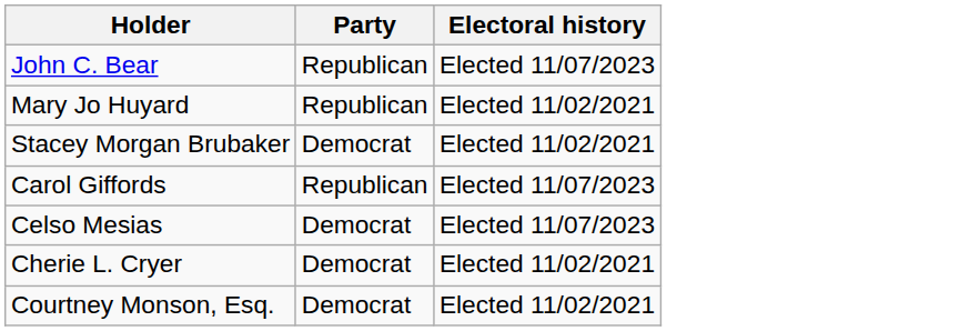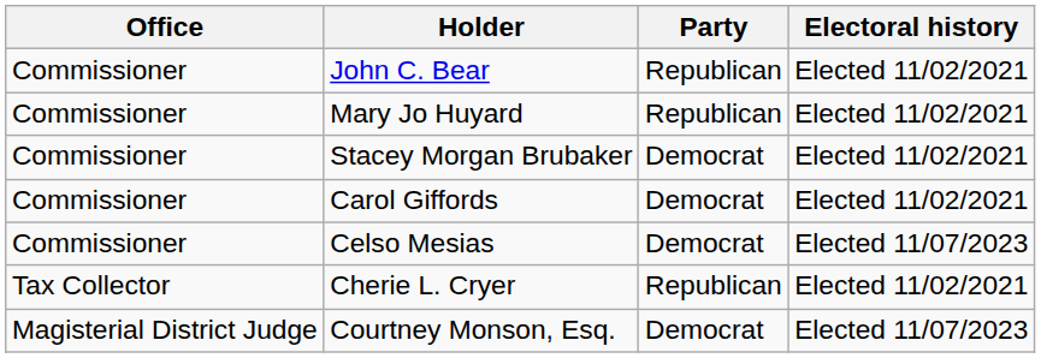+ column: Office | Commissioner | Commissioner | Commissioner | Commissioner | Commissioner | Tax Collector | Magisterial District Judge
John C. Bear | Electoral history: Elected 11/07/2023 -> Elected 11/02/2021
Carol Giffords | Party: Republican -> Democrat
Carol Giffords | Electoral history: Elected 11/07/2023 -> Elected 11/02/2021
Cherie L. Cryer | Party: Democrat -> Republican
Courtney Monson, Esq. | Electoral history: Elected 11/02/2021 -> Elected 11/07/2023
